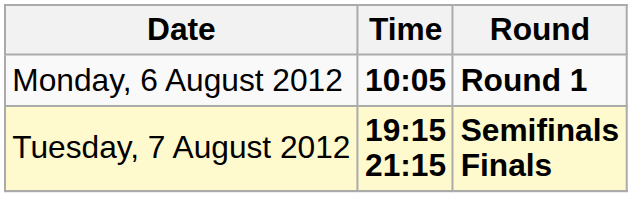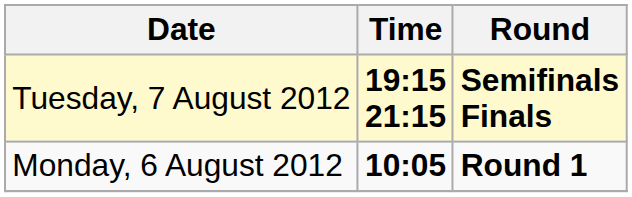rows swapped: Monday, 6 August 2012 <-> Tuesday, 7 August 2012
